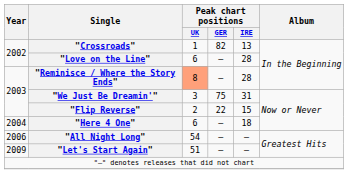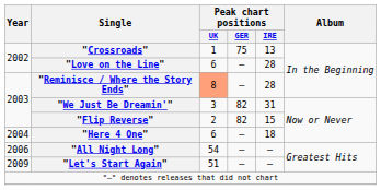"Crossroads" | Peak chart positions / GER: 82 -> 75
"We Just Be Dreamin'" | Peak chart positions / GER: 75 -> 82
"Flip Reverse" | Peak chart positions / GER: 22 -> 82
